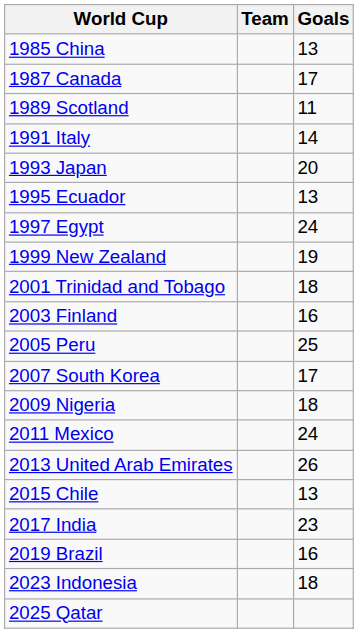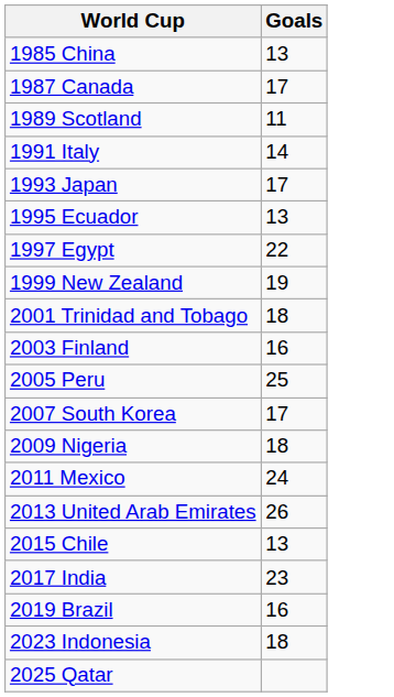- column: Team
1993 Japan | Goals: 20 -> 17
1997 Egypt | Goals: 24 -> 22
